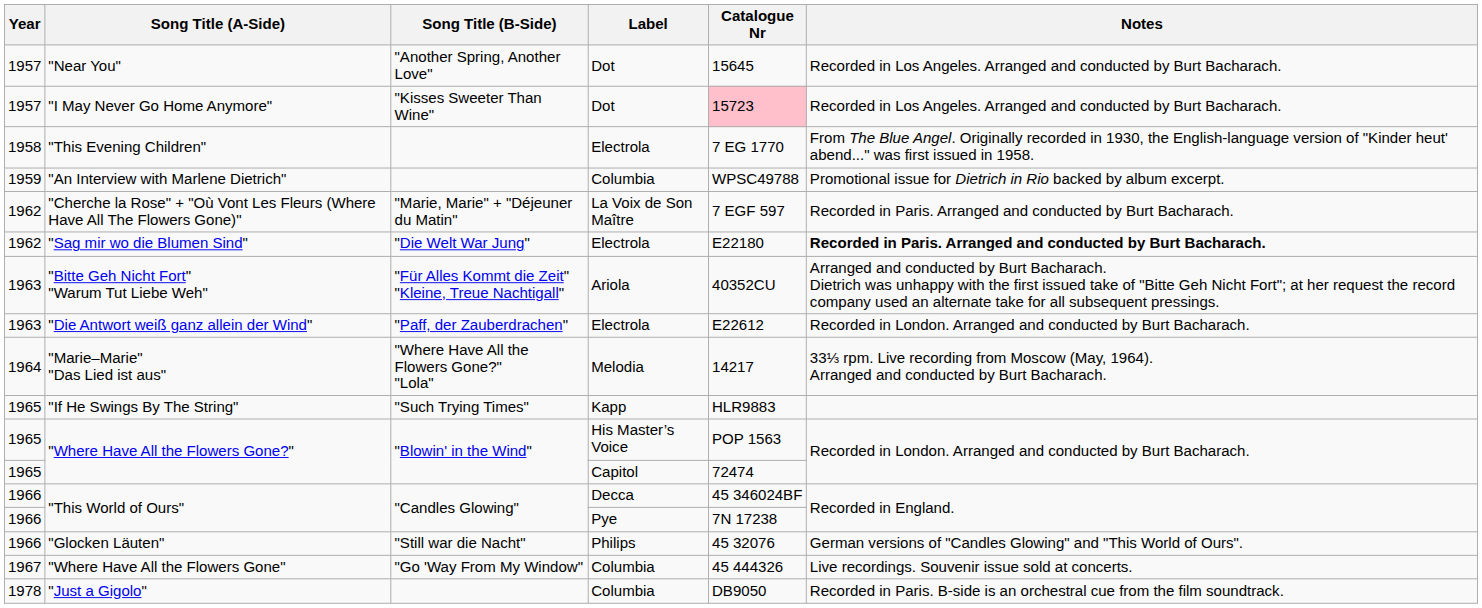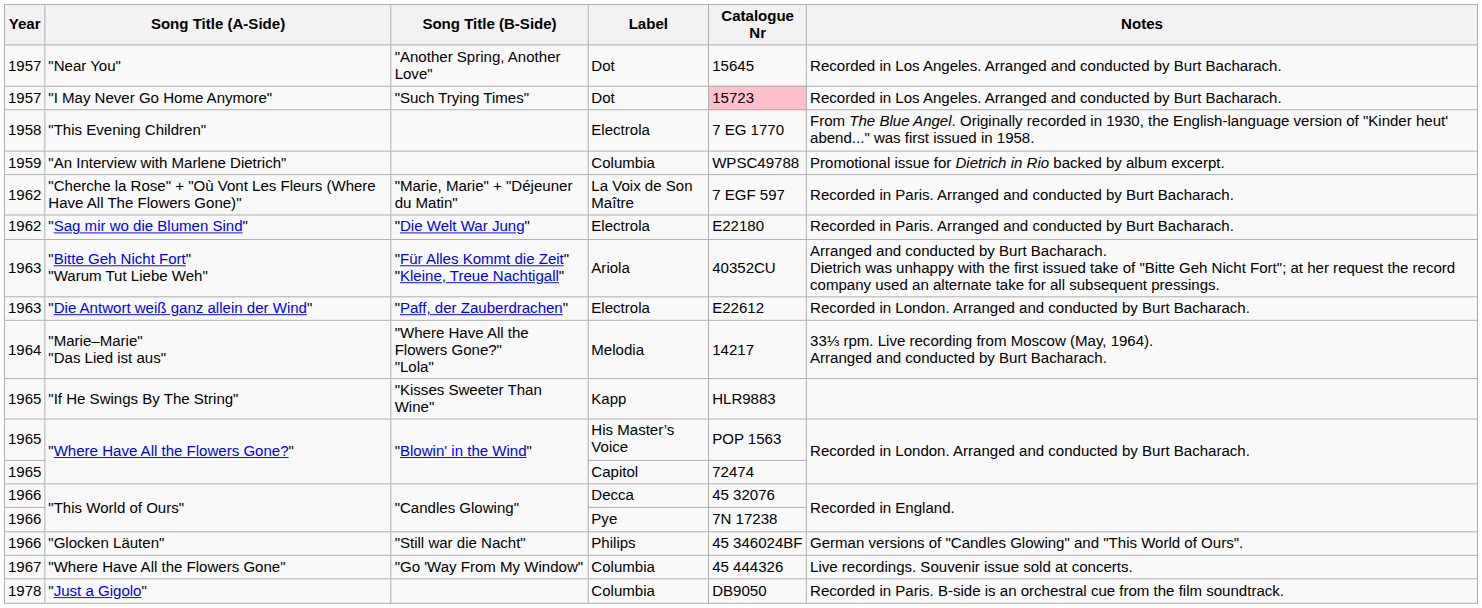"I May Never Go Home Anymore" | Song Title (B-Side): "Kisses Sweeter Than Wine" -> "Such Trying Times"
"Sag mir wo die Blumen Sind" | Notes: bold -> normal
"If He Swings By The String" | Song Title (B-Side): "Such Trying Times" -> "Kisses Sweeter Than Wine"
"This World of Ours" / Decca | Catalogue Nr: 45 346024BF -> 45 32076
"Glocken Läuten" | Catalogue Nr: 45 32076 -> 45 346024BF
